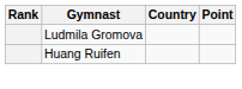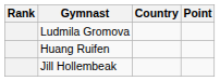+ row: Jill Hollembeak
